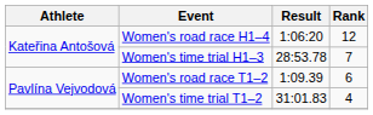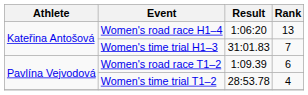Women's road race H1–4 | Rank: 12 -> 13
Women's time trial H1–3 | Result: 28:53.78 -> 31:01.83
Women's time trial T1–2 | Result: 31:01.83 -> 28:53.78
